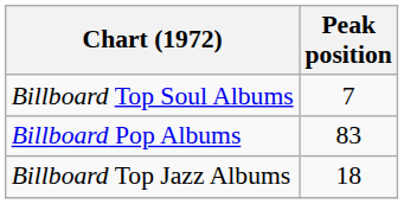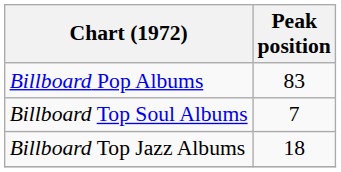rows swapped: Billboard Pop Albums <-> Billboard Top Soul Albums
